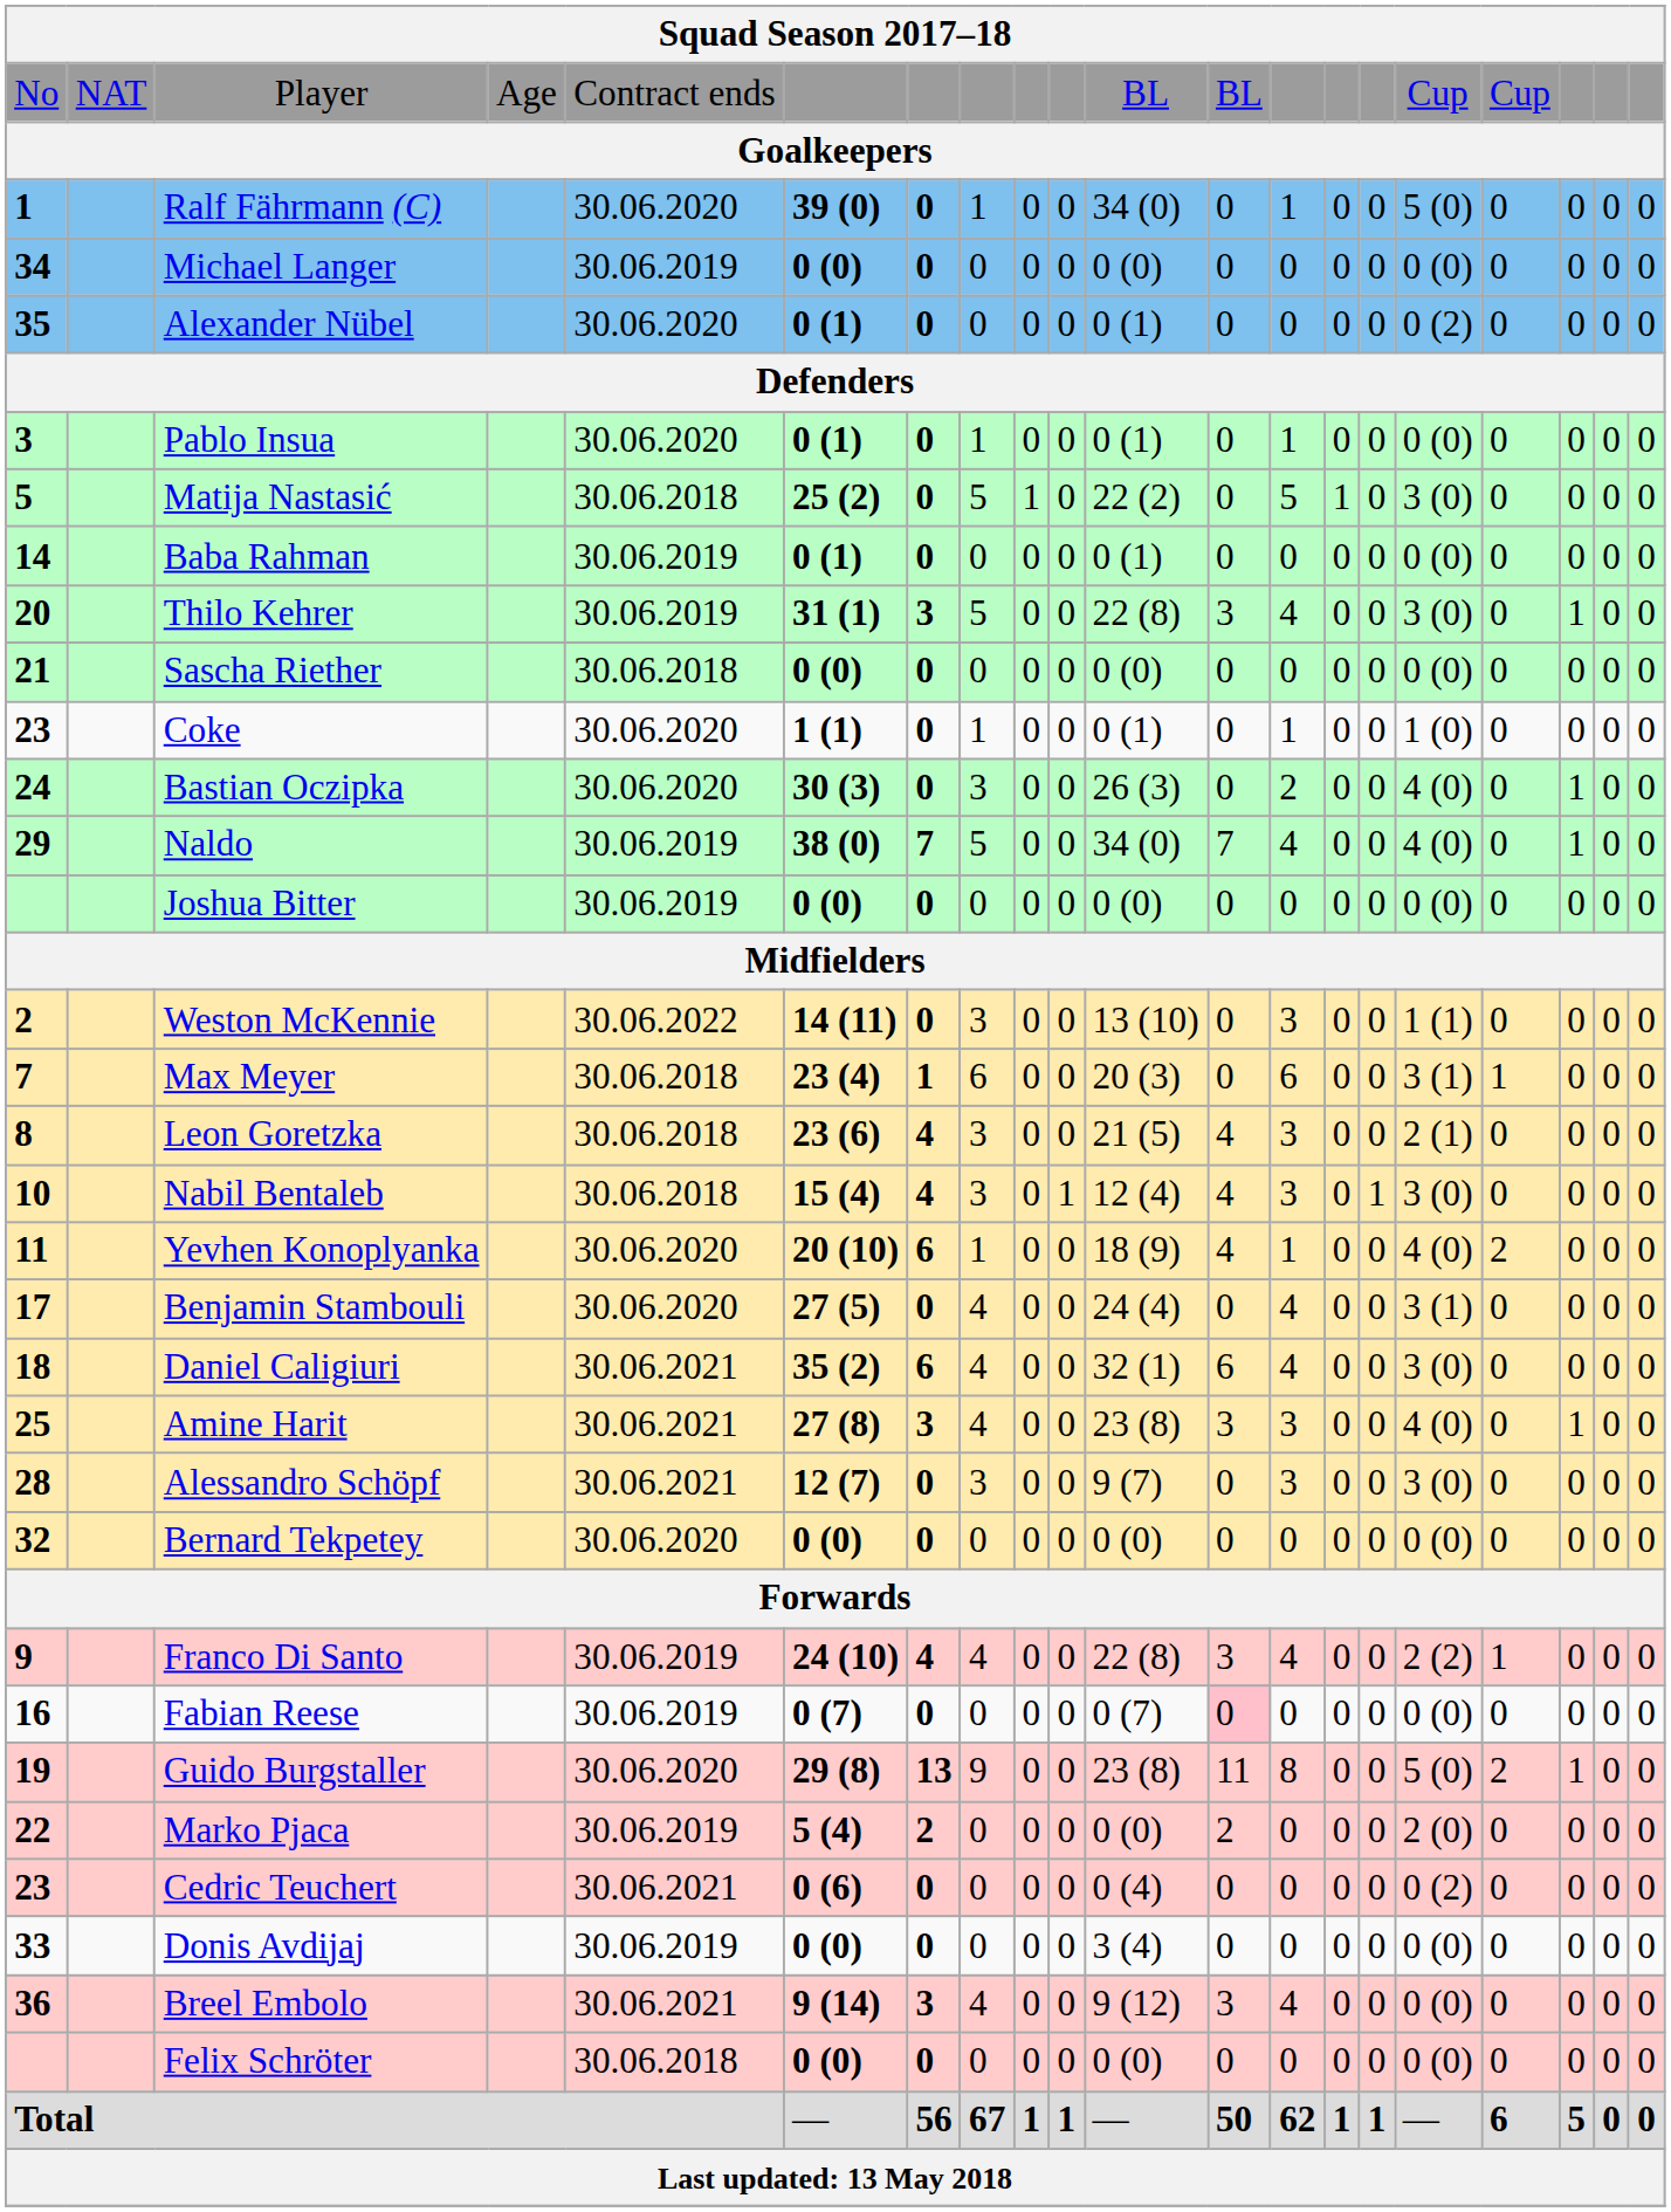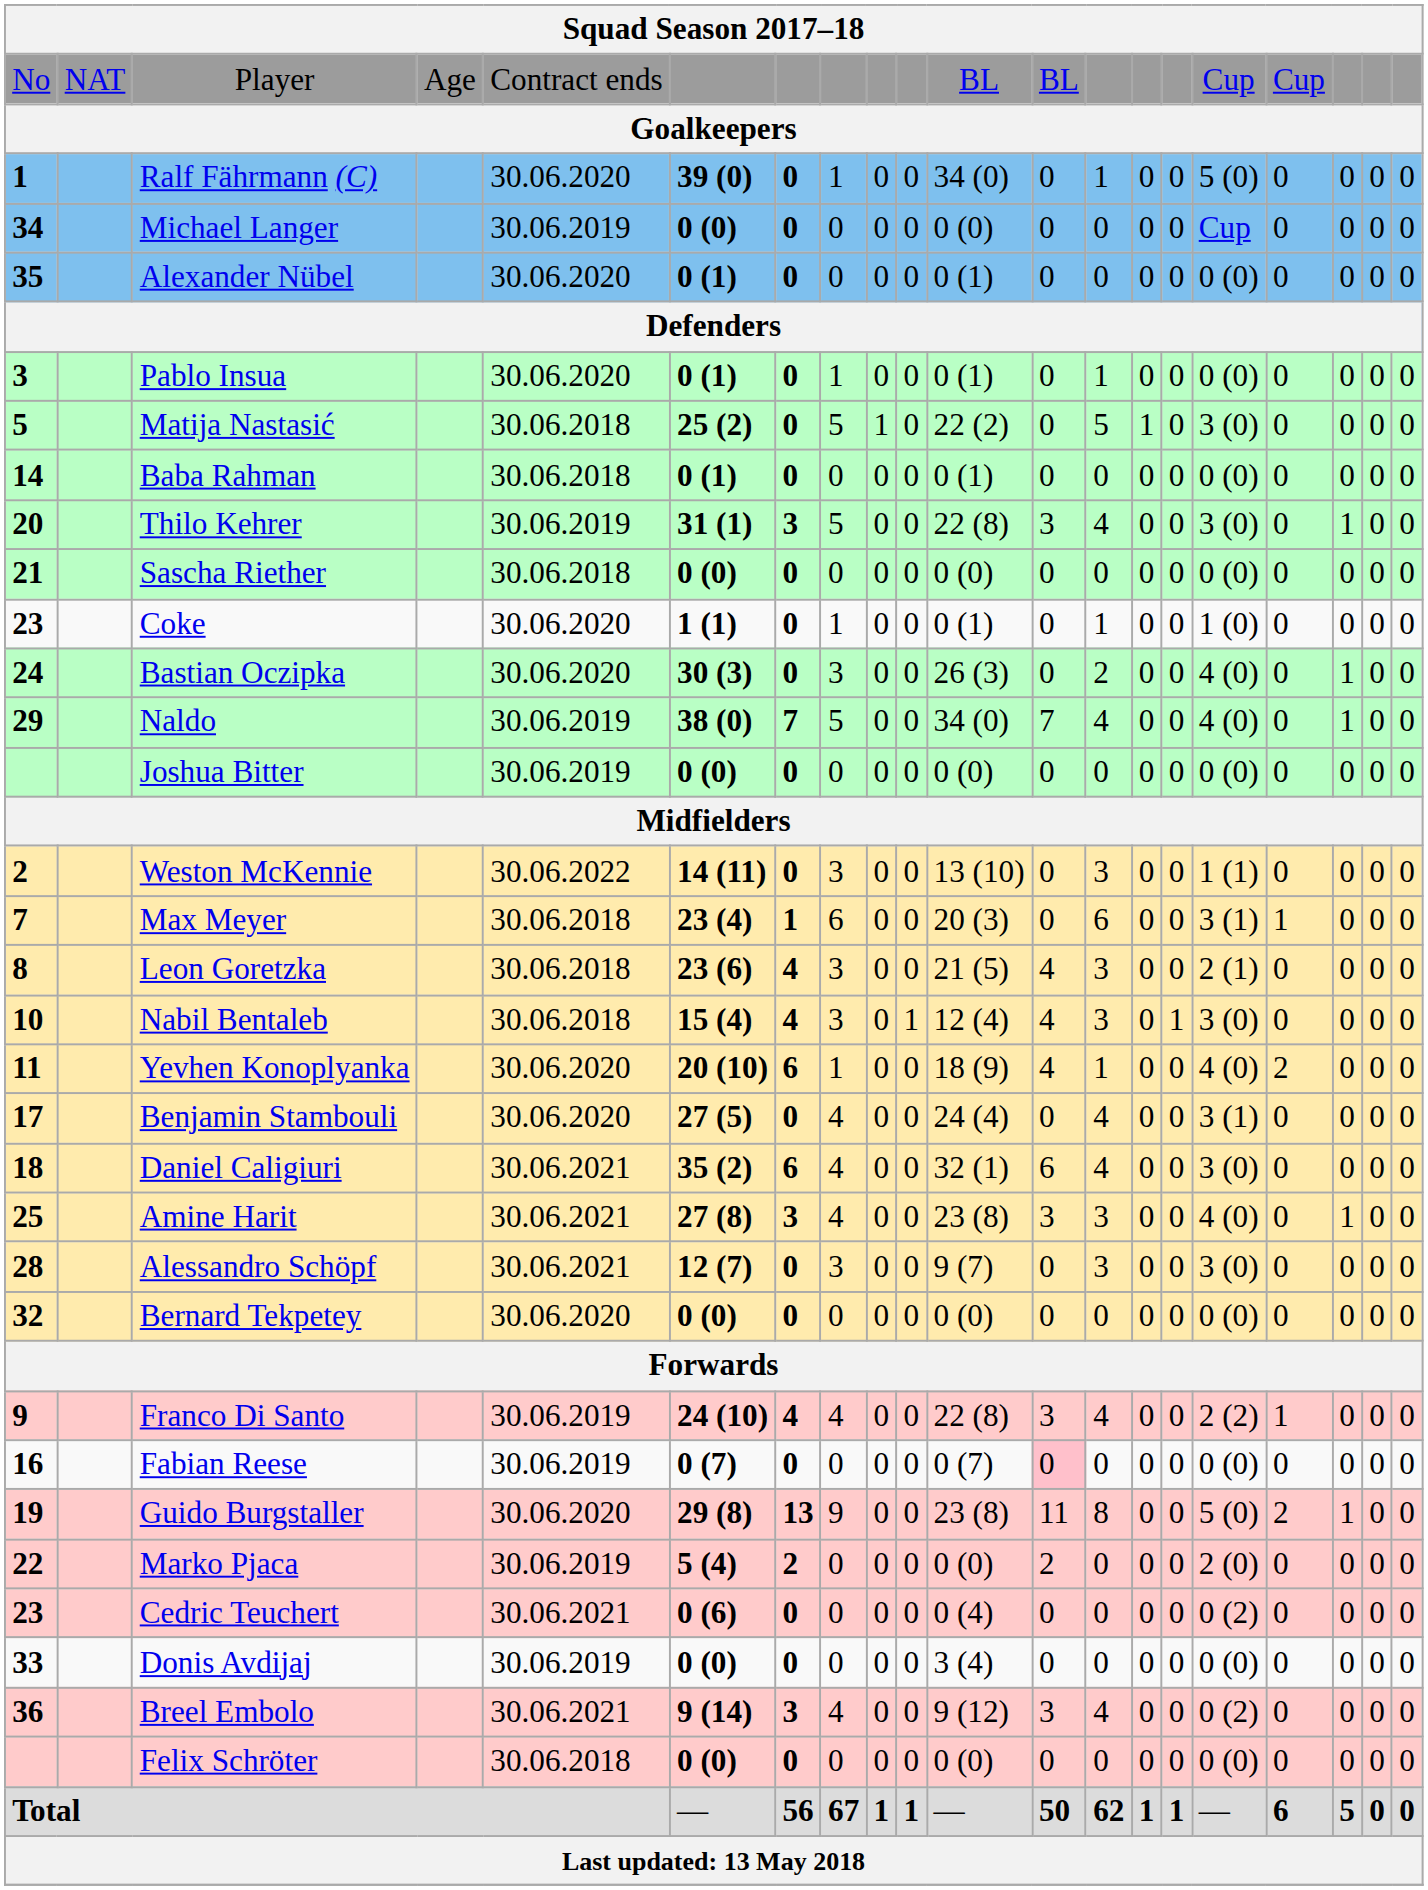Michael Langer | column 16: 0 (0) -> Cup
Alexander Nübel | column 16: 0 (2) -> 0 (0)
Baba Rahman | column 5: 30.06.2019 -> 30.06.2018
Breel Embolo | column 16: 0 (0) -> 0 (2)
